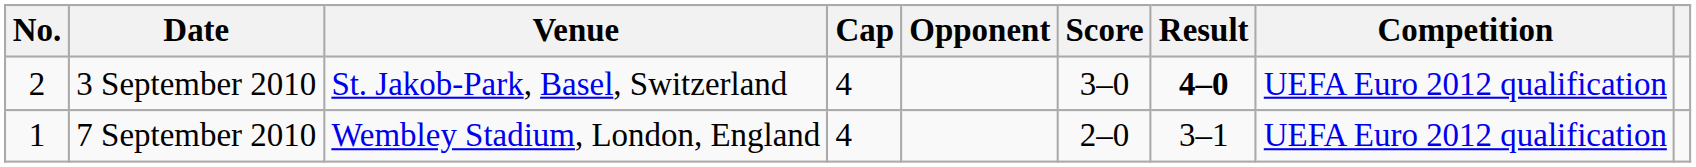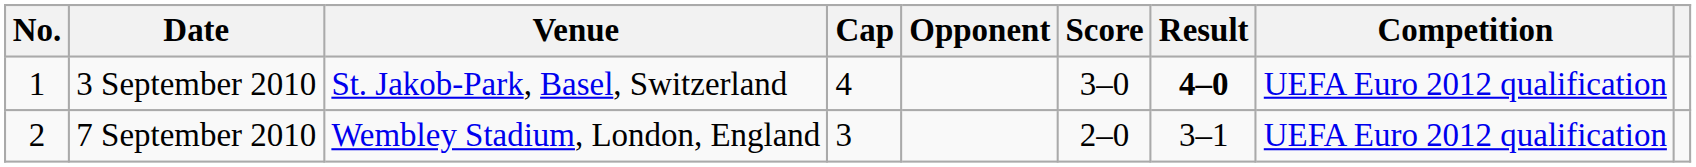3 September 2010 | No.: 2 -> 1
7 September 2010 | No.: 1 -> 2
7 September 2010 | Cap: 4 -> 3
